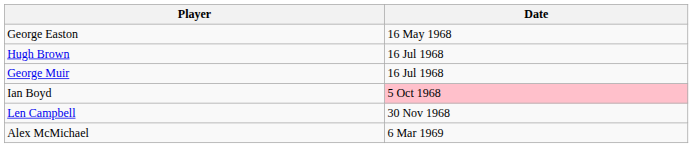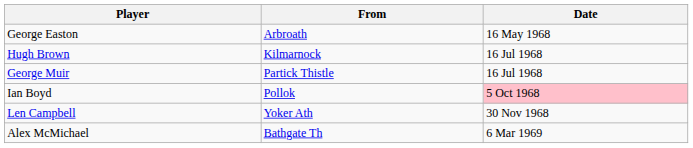+ column: From | Arbroath | Kilmarnock | Partick Thistle | Pollok | Yoker Ath | Bathgate Th
